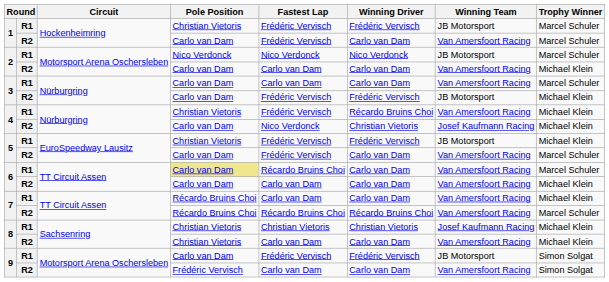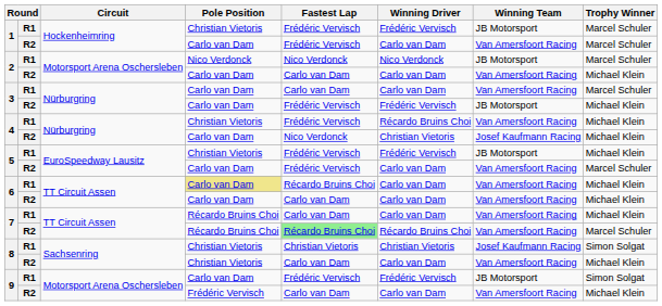6 / R1 | Trophy Winner: Marcel Schuler -> Michael Klein
7 / R2 | Fastest Lap: no background -> lightgreen background
8 / R1 | Trophy Winner: Michael Klein -> Simon Solgat
9 / R2 | Trophy Winner: Simon Solgat -> Michael Klein
